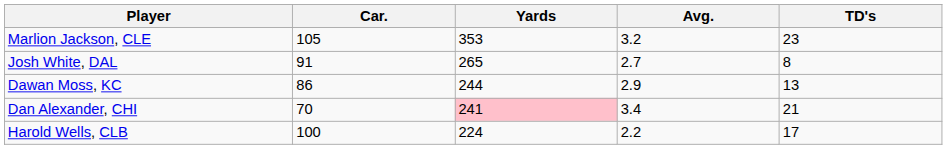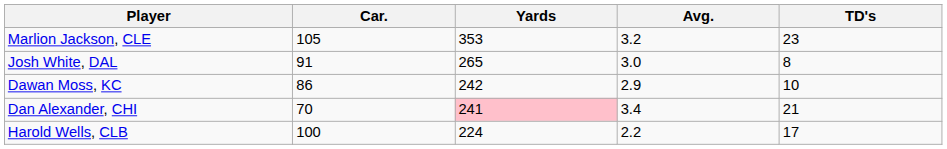Josh White, DAL | Avg.: 2.7 -> 3.0
Dawan Moss, KC | Yards: 244 -> 242
Dawan Moss, KC | TD's: 13 -> 10
